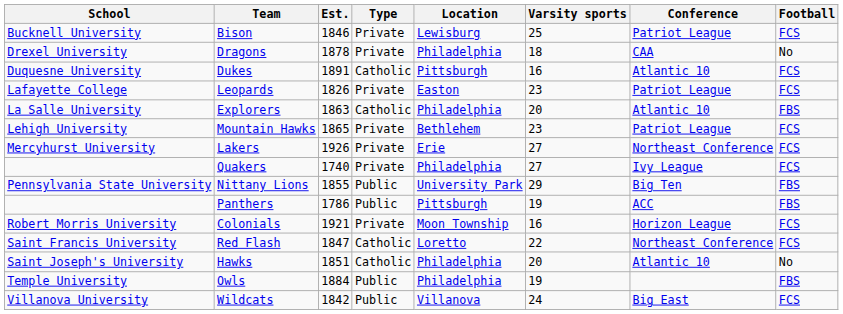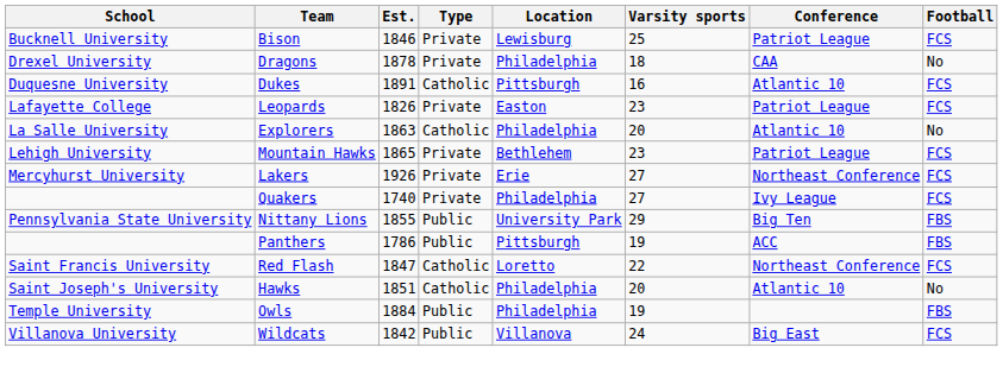Explorers | Football: FBS -> No
- row: Robert Morris University | Colonials | 1921 | Private | Moon Township | 16 | Horizon League | FCS
